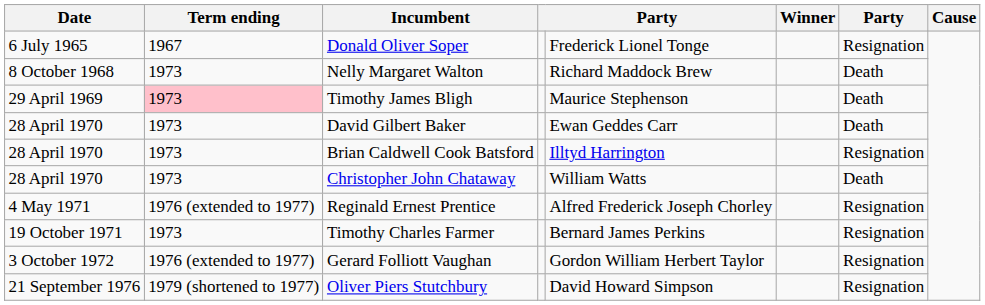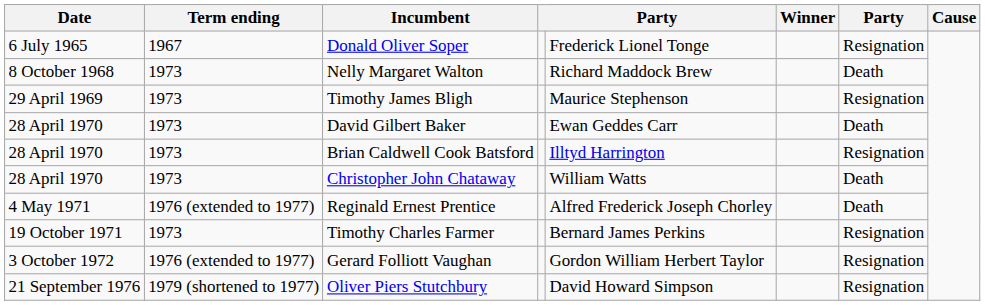Timothy James Bligh | Term ending: pink background -> no background
Timothy James Bligh | column 7: Death -> Resignation
Reginald Ernest Prentice | column 7: Resignation -> Death
